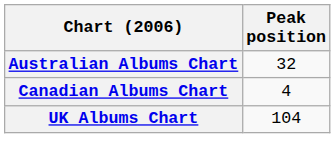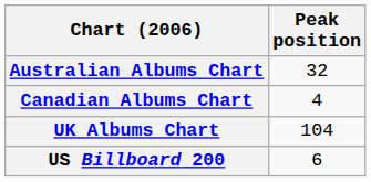+ row: US Billboard 200 | 6
